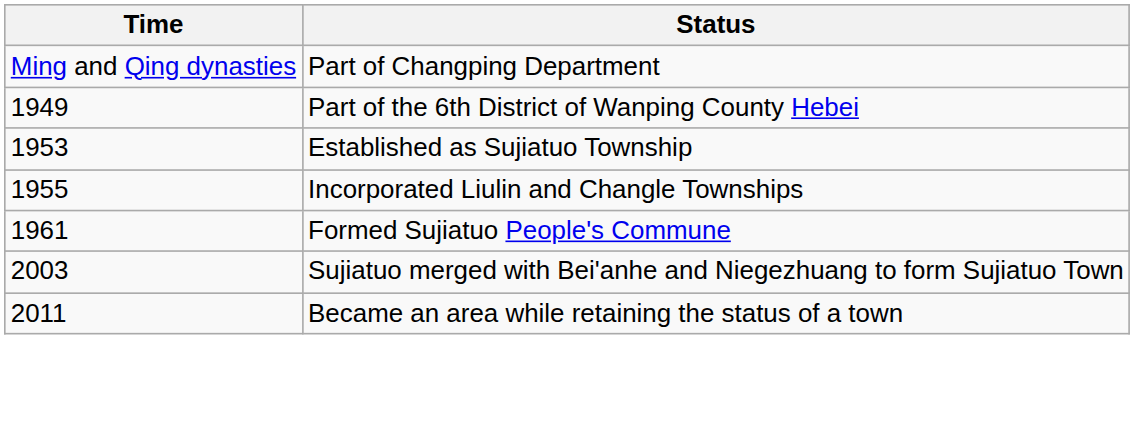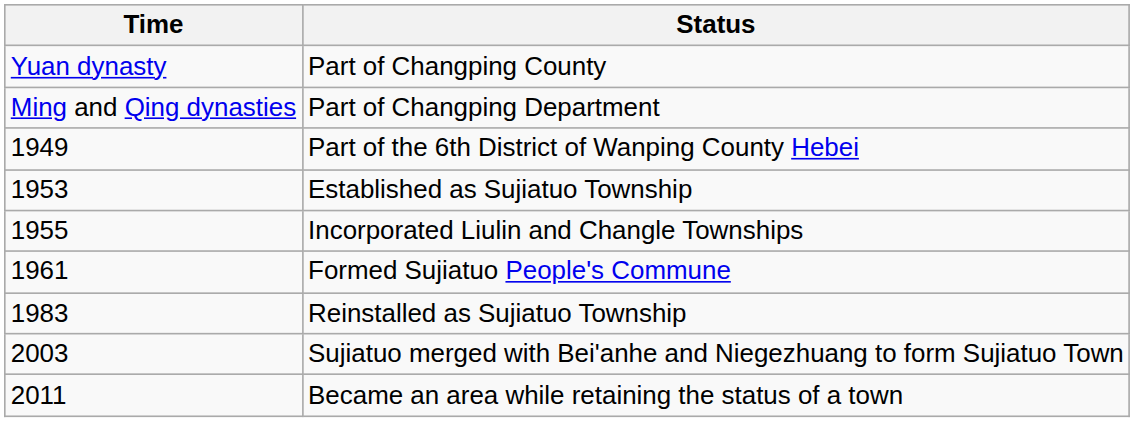+ row: Yuan dynasty | Part of Changping County
+ row: 1983 | Reinstalled as Sujiatuo Township
